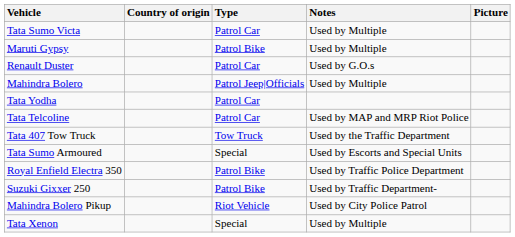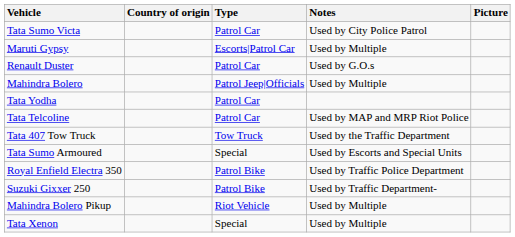Tata Sumo Victa | Notes: Used by Multiple -> Used by City Police Patrol
Maruti Gypsy | Type: Patrol Bike -> Escorts|Patrol Car
Mahindra Bolero Pikup | Notes: Used by City Police Patrol -> Used by Multiple
